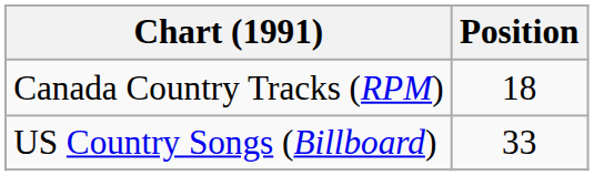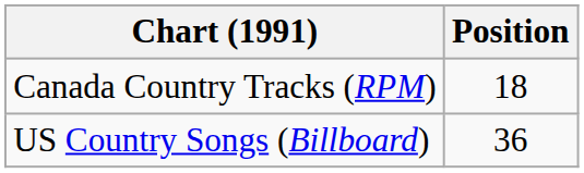US Country Songs (Billboard) | Position: 33 -> 36
